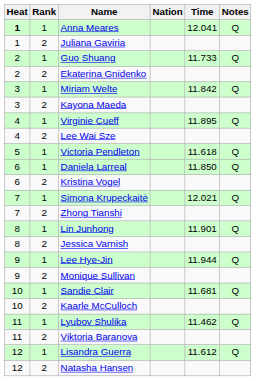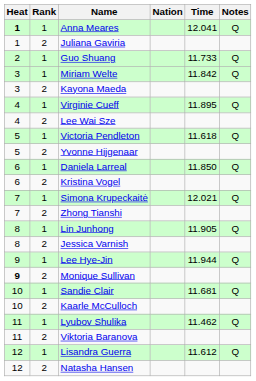- row: 2 | 2 | Ekaterina Gnidenko
+ row: 5 | 2 | Yvonne Hijgenaar
Lin Junhong | Time: 11.901 -> 11.905
Monique Sullivan | Heat: normal -> bold
